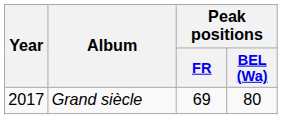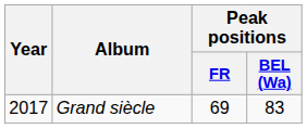Grand siècle | Peak positions / BEL (Wa): 80 -> 83
